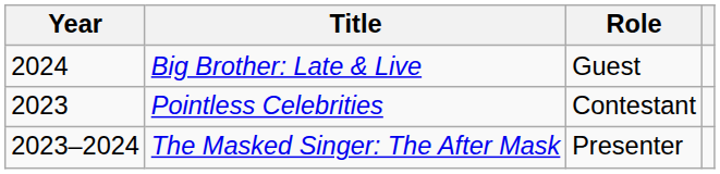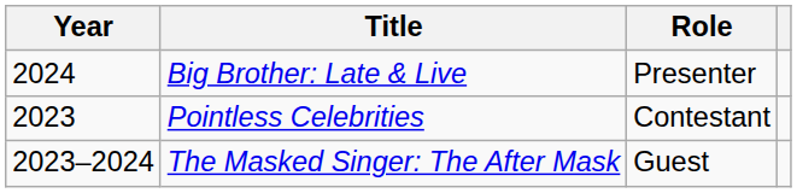Big Brother: Late & Live | Role: Guest -> Presenter
The Masked Singer: The After Mask | Role: Presenter -> Guest
